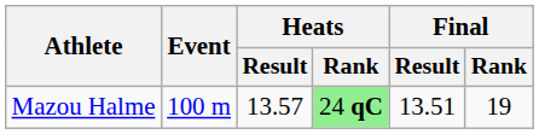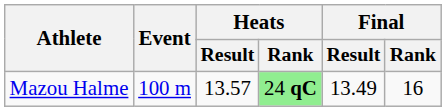Mazou Halme | Final / Result: 13.51 -> 13.49
Mazou Halme | Final / Rank: 19 -> 16
